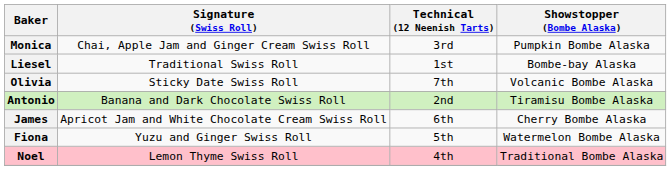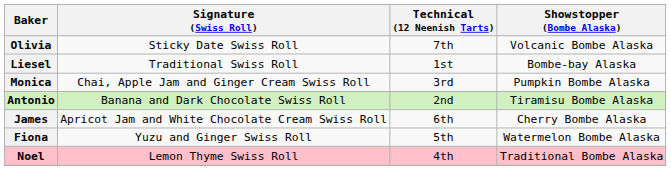rows swapped: Olivia <-> Monica
